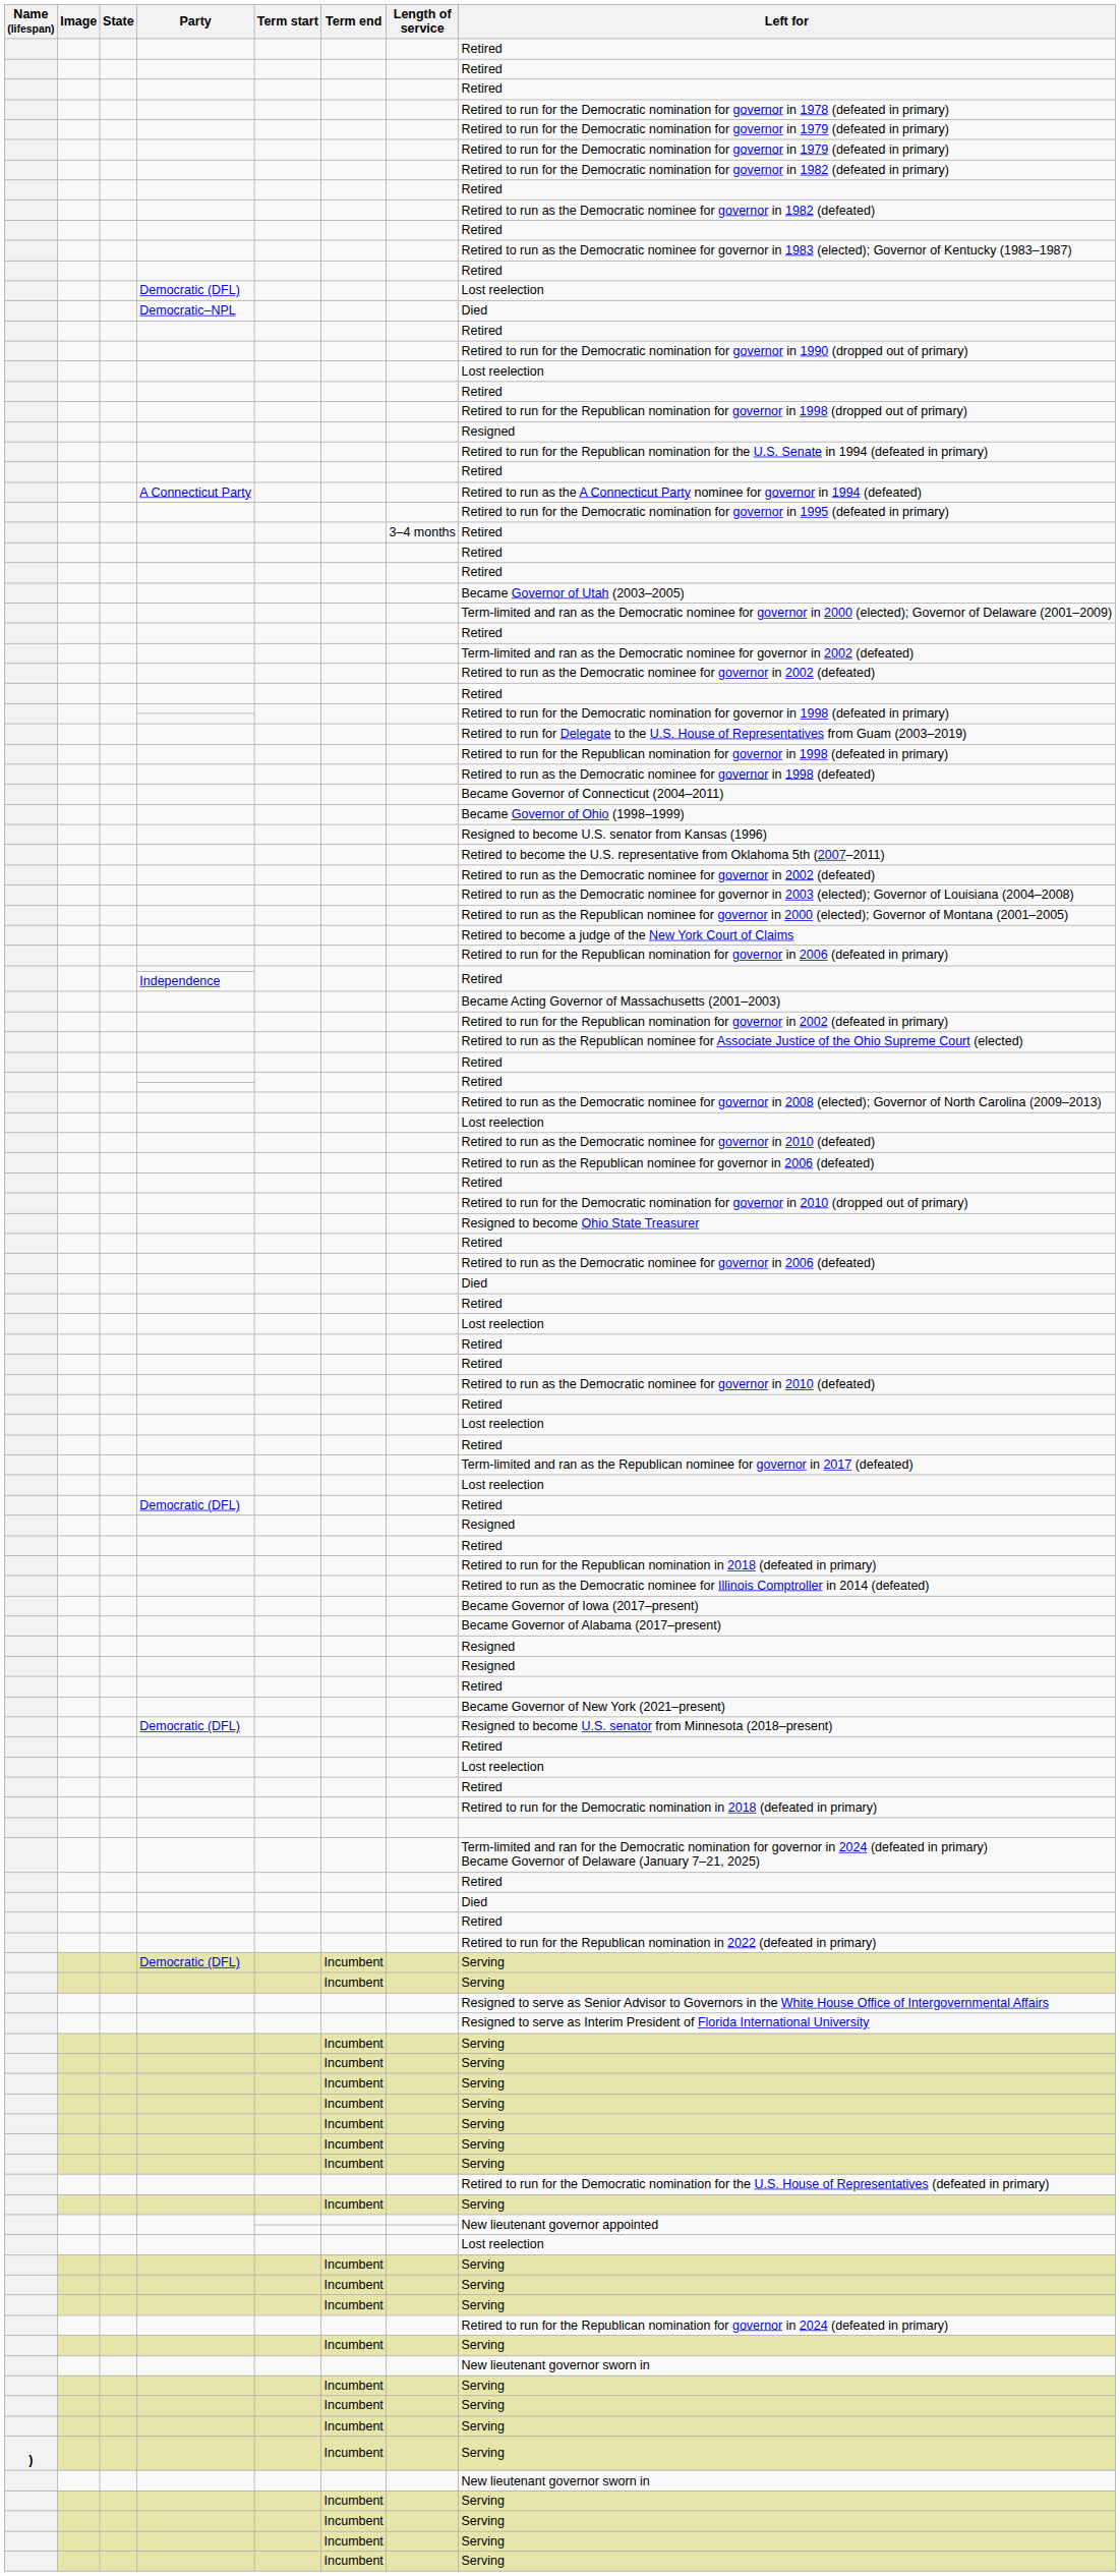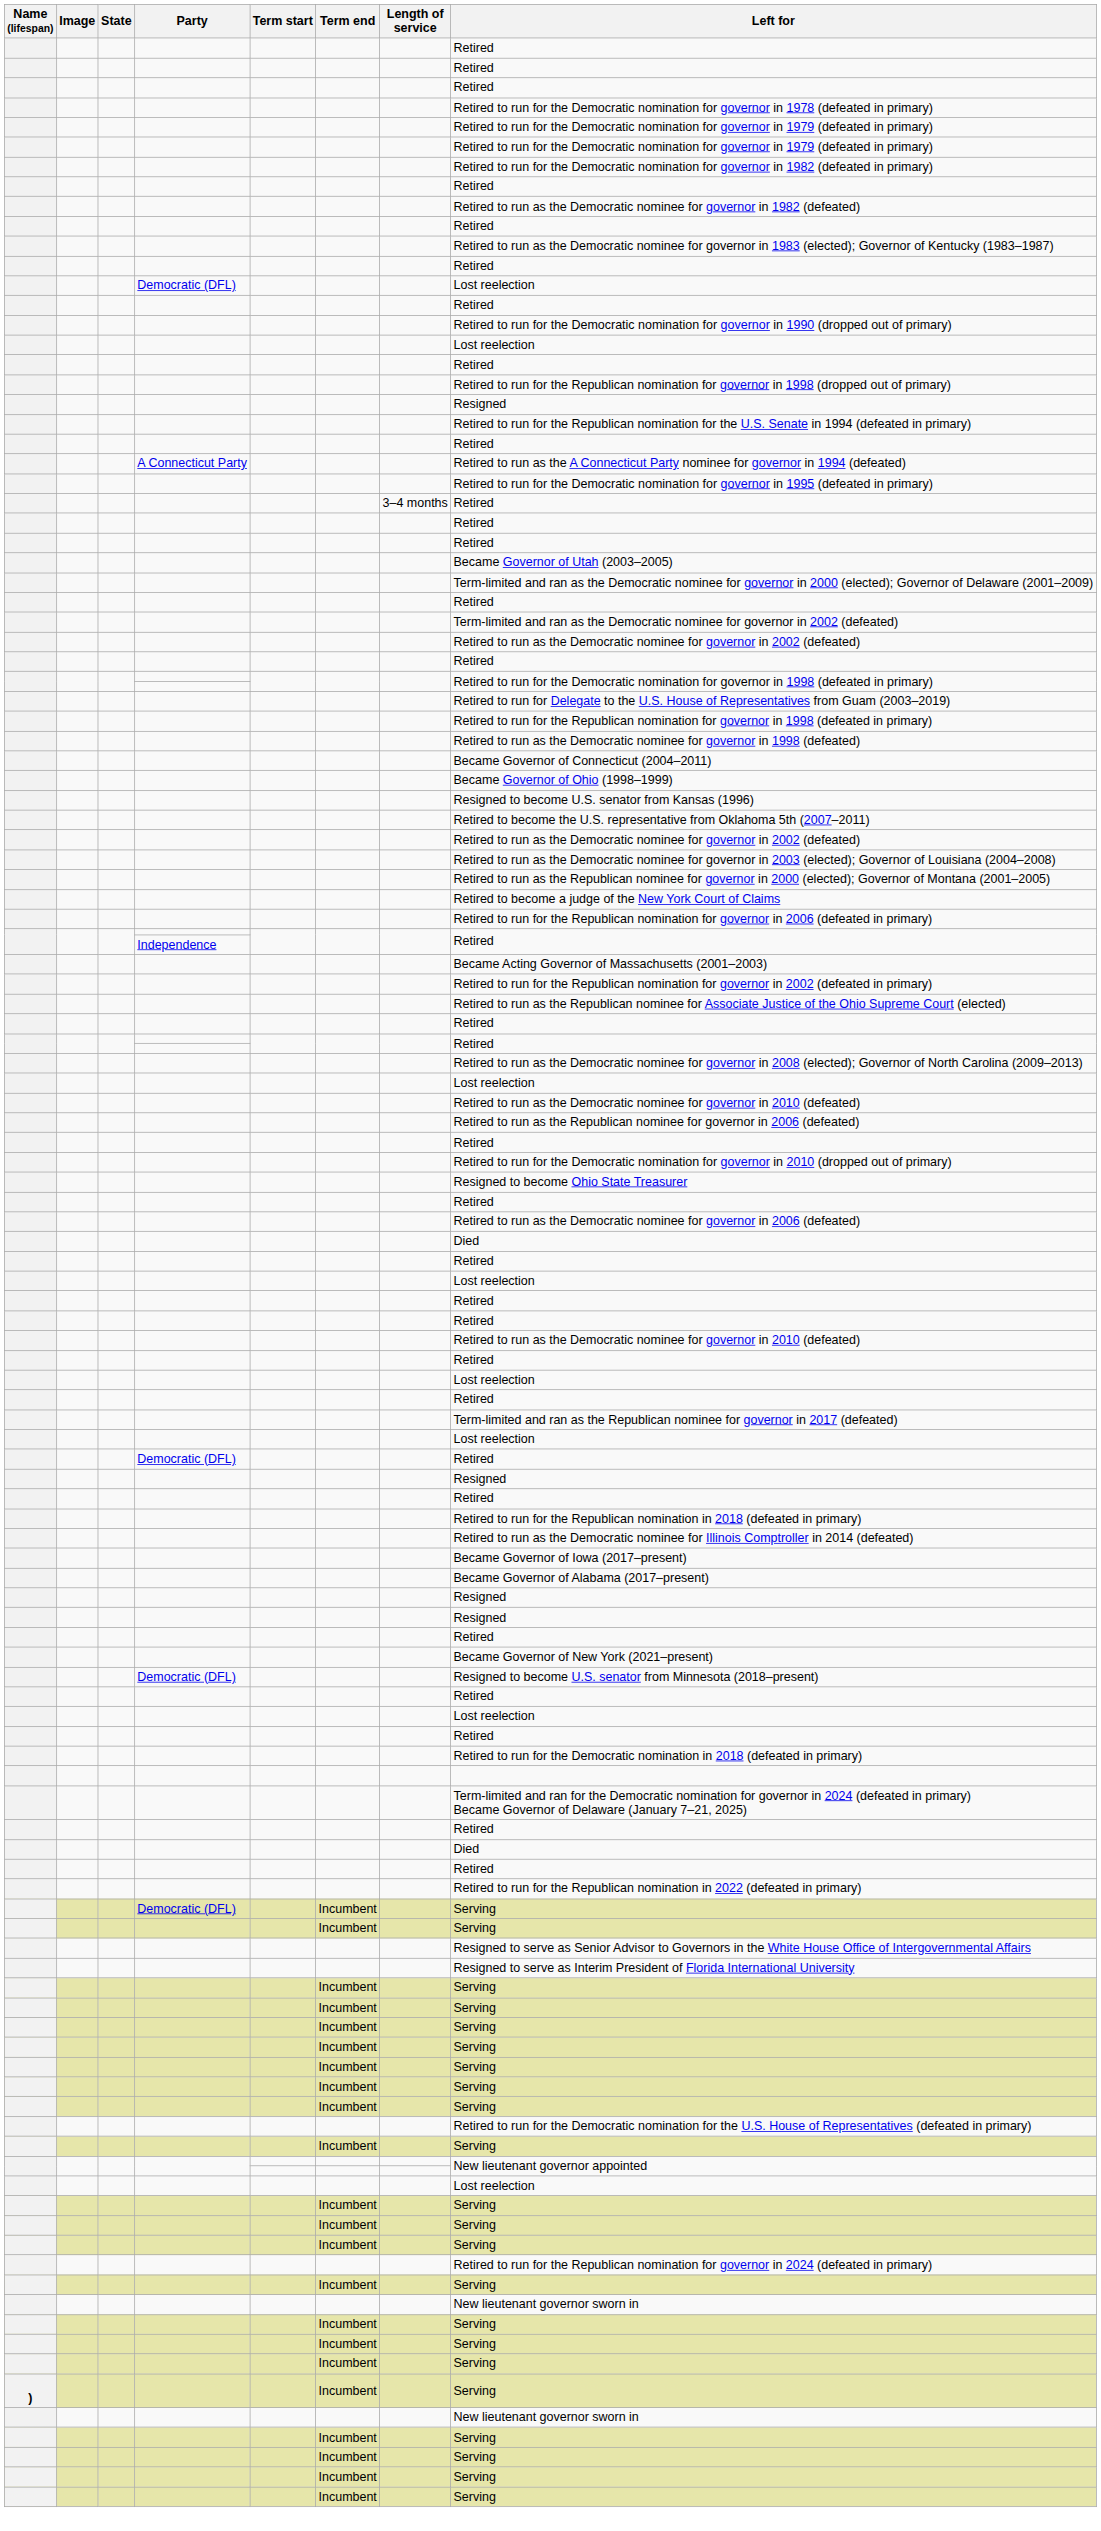- row: Democratic–NPL | Died
